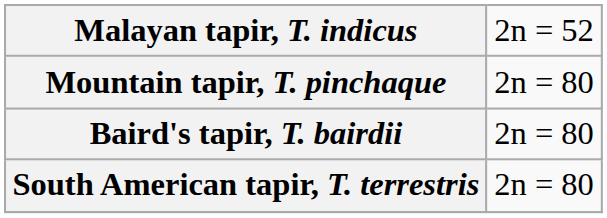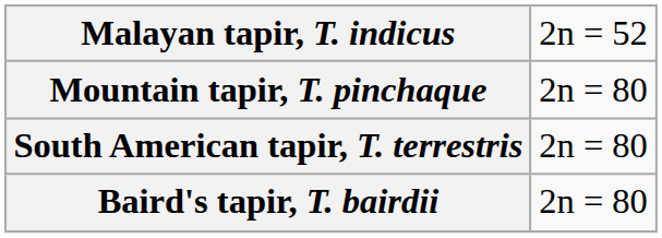rows swapped: Baird's tapir, T. bairdii <-> South American tapir, T. terrestris
